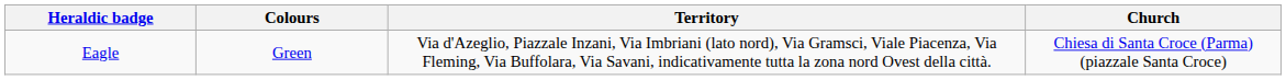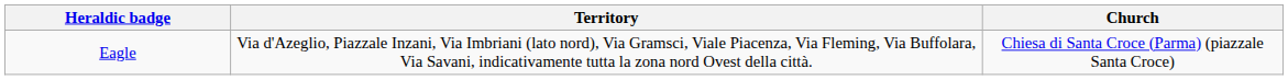- column: Colours | Green
